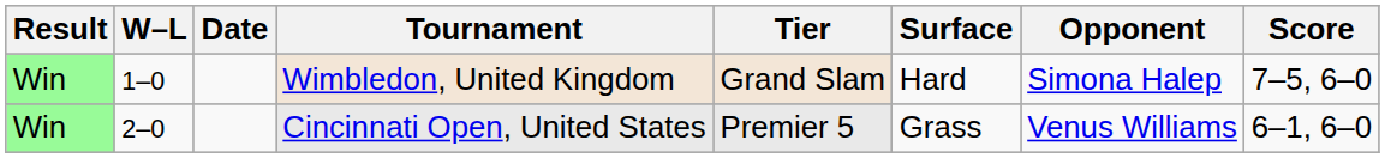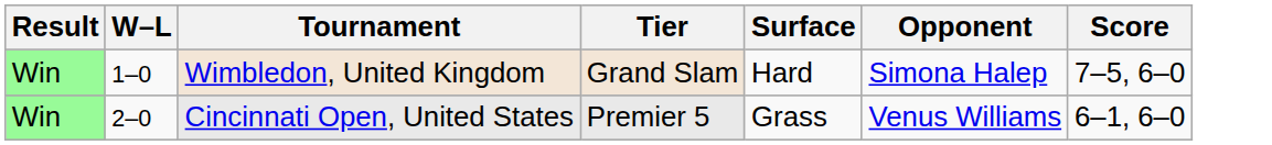- column: Date
